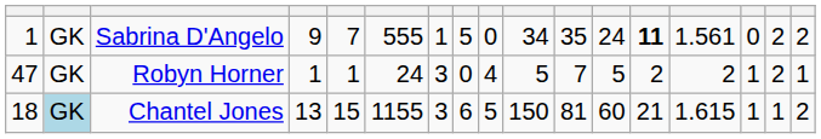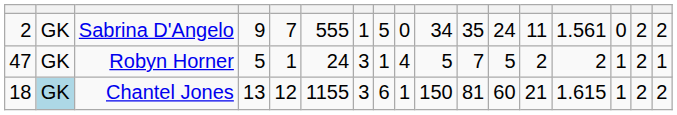Sabrina D'Angelo | column 1: 1 -> 2
Sabrina D'Angelo | column 13: bold -> normal
Robyn Horner | column 4: 1 -> 5
Robyn Horner | column 8: 0 -> 1
Chantel Jones | column 5: 15 -> 12
Chantel Jones | column 9: 5 -> 1
Chantel Jones | column 16: 1 -> 2
